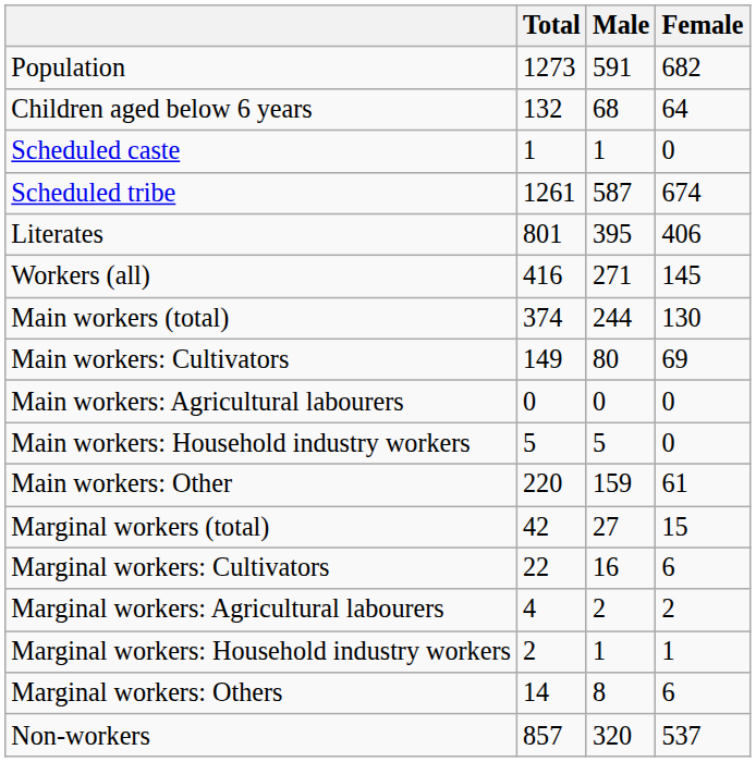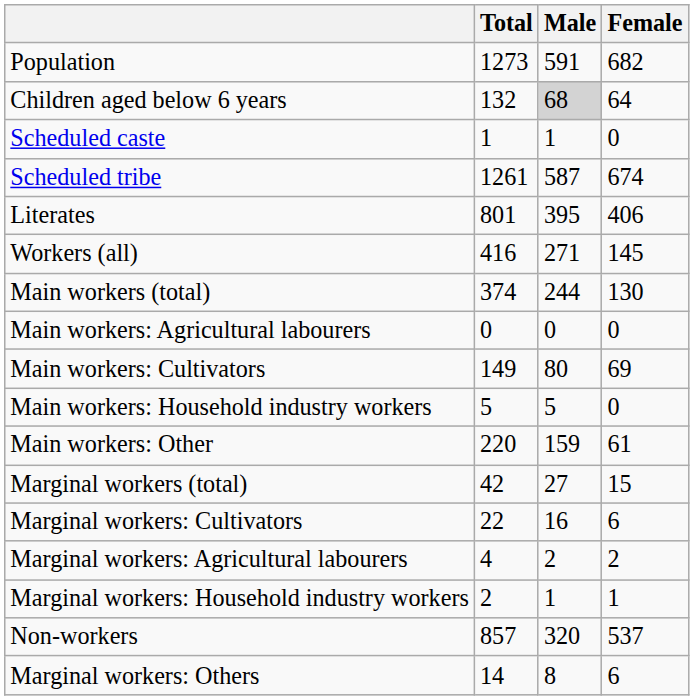Children aged below 6 years | Male: no background -> lightgrey background
rows swapped: Main workers: Cultivators <-> Main workers: Agricultural labourers
rows swapped: Marginal workers: Others <-> Non-workers
